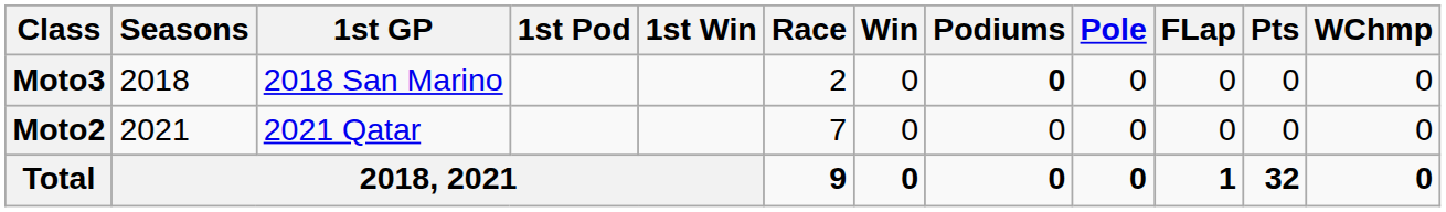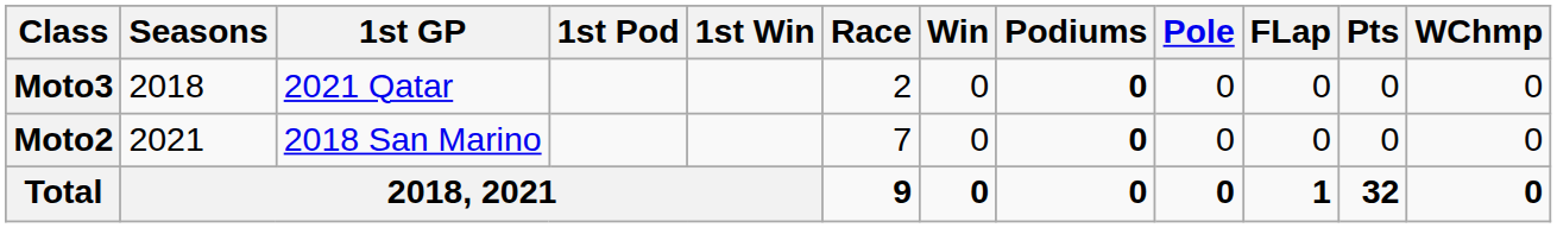Moto3 | 1st GP: 2018 San Marino -> 2021 Qatar
Moto2 | 1st GP: 2021 Qatar -> 2018 San Marino
Moto2 | Podiums: normal -> bold
